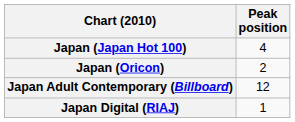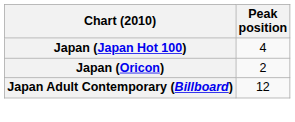- row: Japan Digital (RIAJ) | 1
